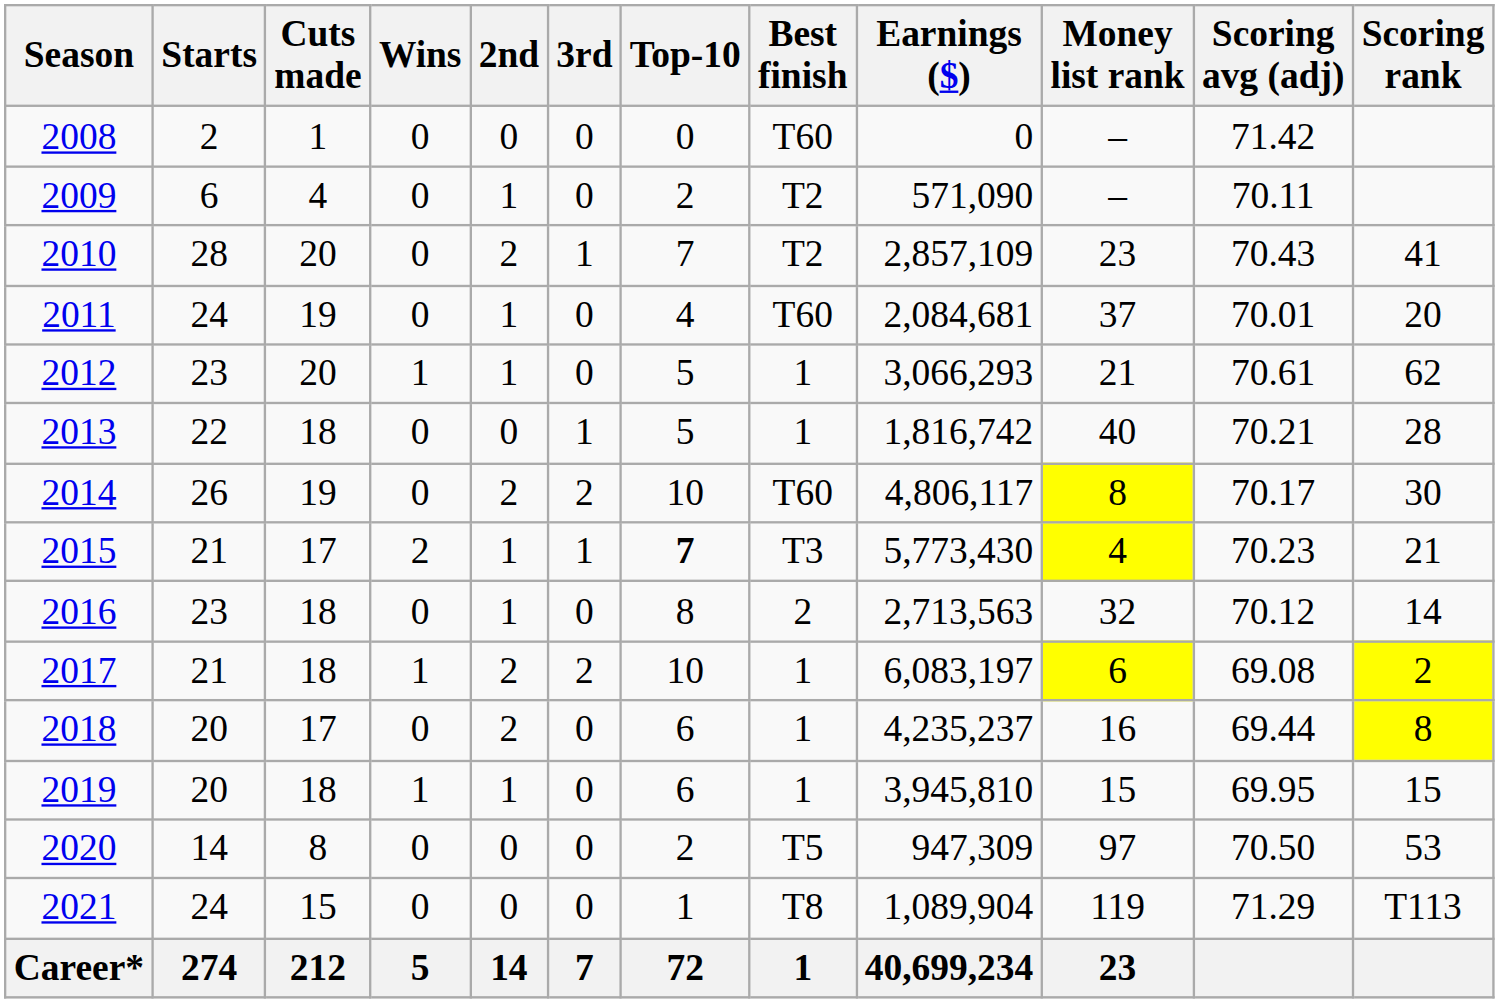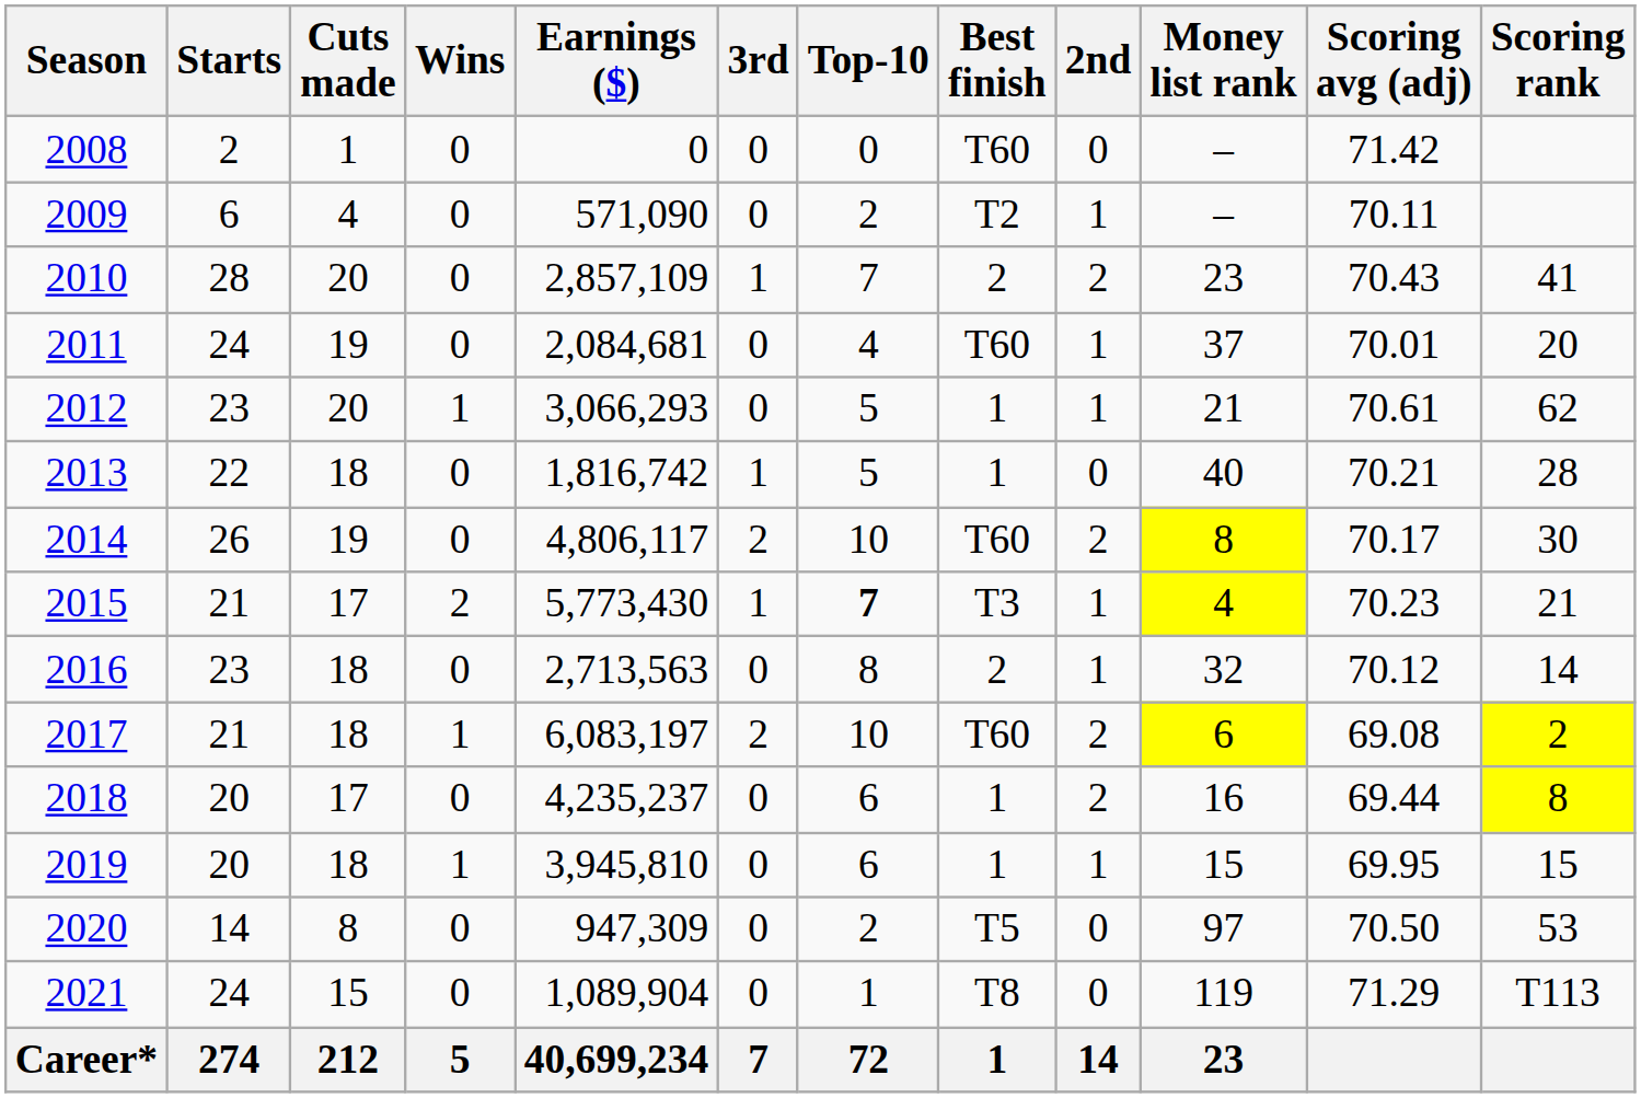columns swapped: 2nd <-> Earnings ($)
2010 | Best finish: T2 -> 2
2017 | Best finish: 1 -> T60
